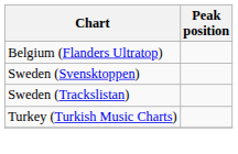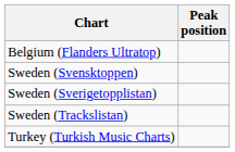+ row: Sweden (Sverigetopplistan)
